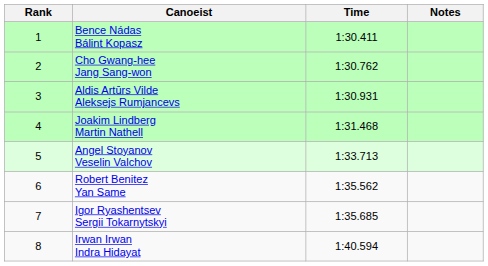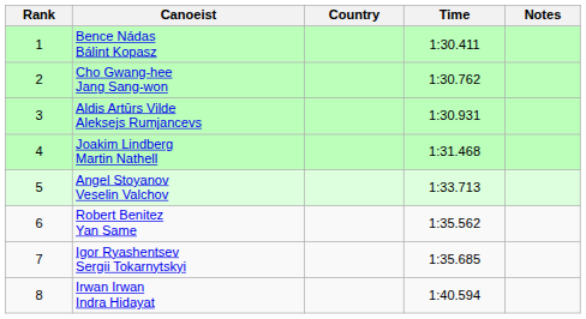+ column: Country
